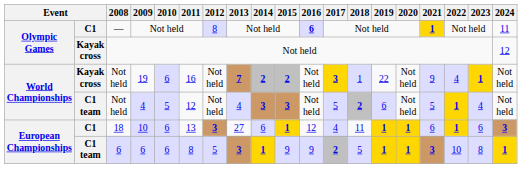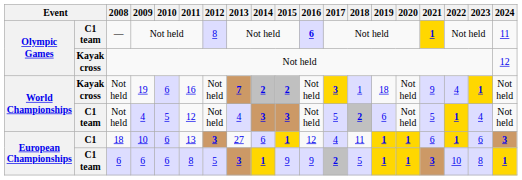— / Not held | column 2: C1 -> C1 team
19 | 2019: 22 -> 18
